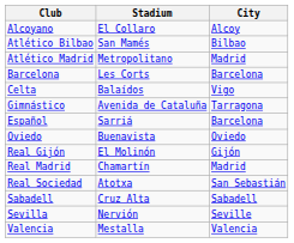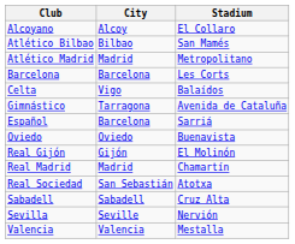columns swapped: City <-> Stadium
